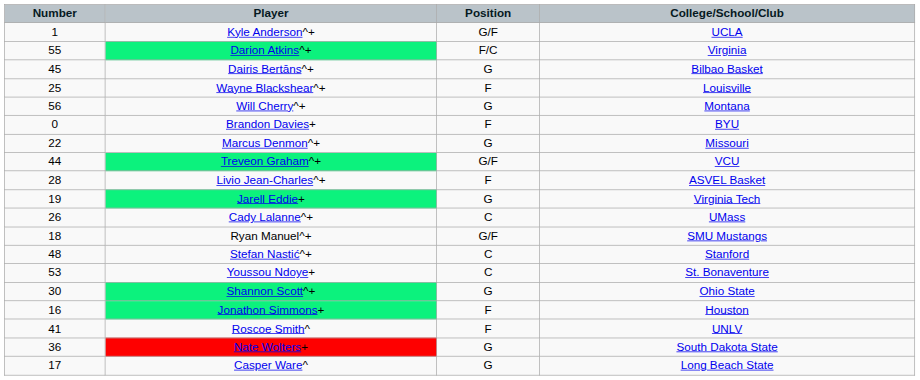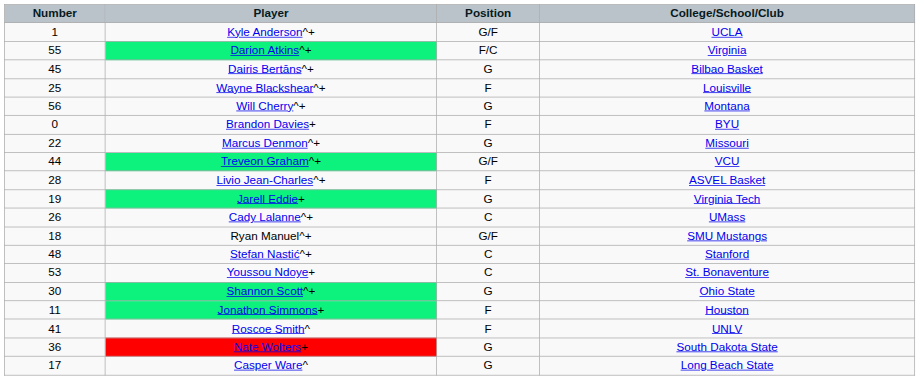Jonathon Simmons+ | Number: 16 -> 11
